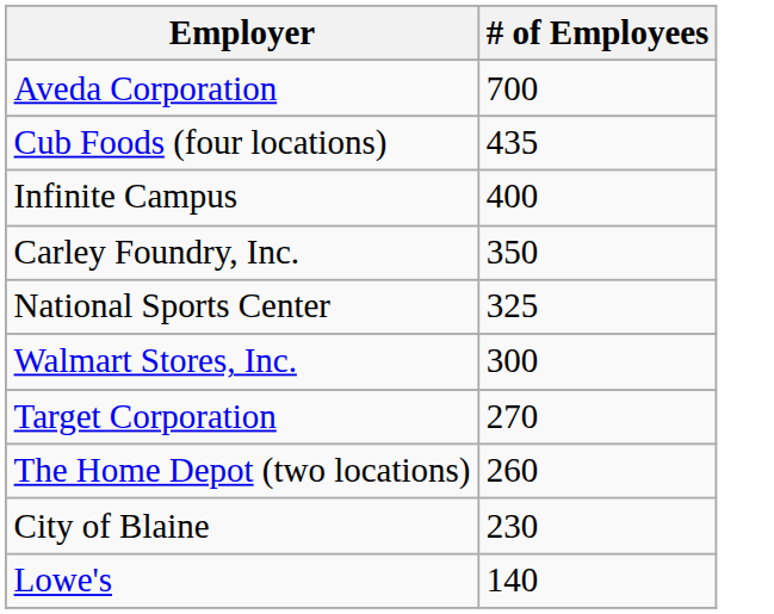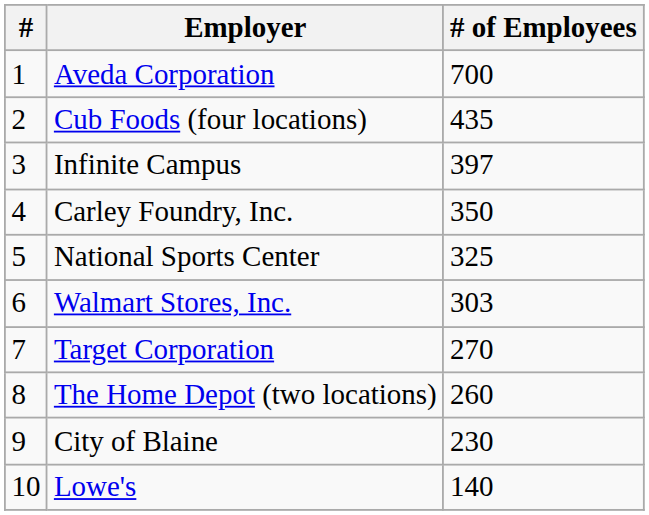+ column: # | 1 | 2 | 3 | 4 | 5 | 6 | 7 | 8 | 9 | 10
Infinite Campus | # of Employees: 400 -> 397
Walmart Stores, Inc. | # of Employees: 300 -> 303
